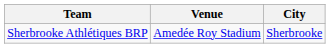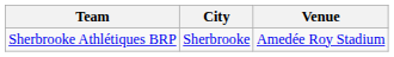columns swapped: City <-> Venue
